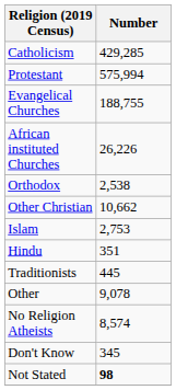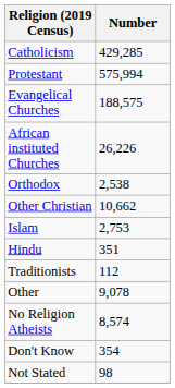Evangelical Churches | Number: 188,755 -> 188,575
Traditionists | Number: 445 -> 112
Don't Know | Number: 345 -> 354
Not Stated | Number: bold -> normal
